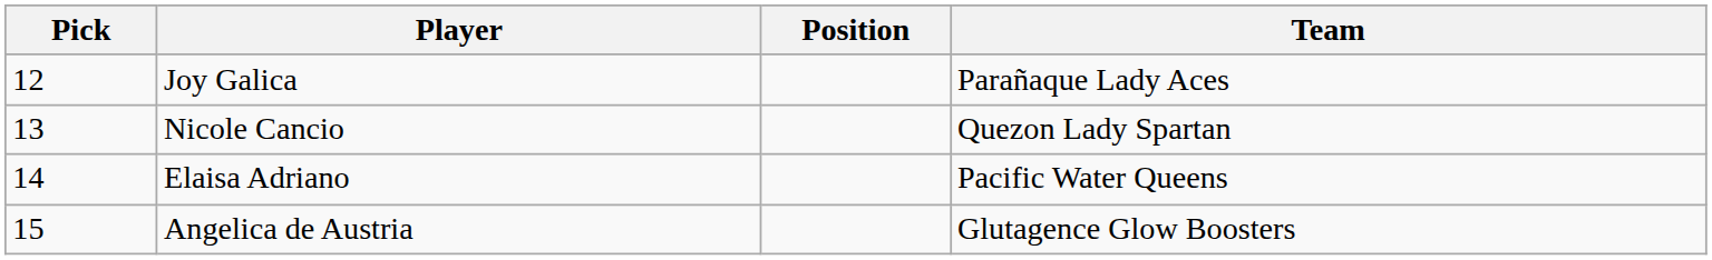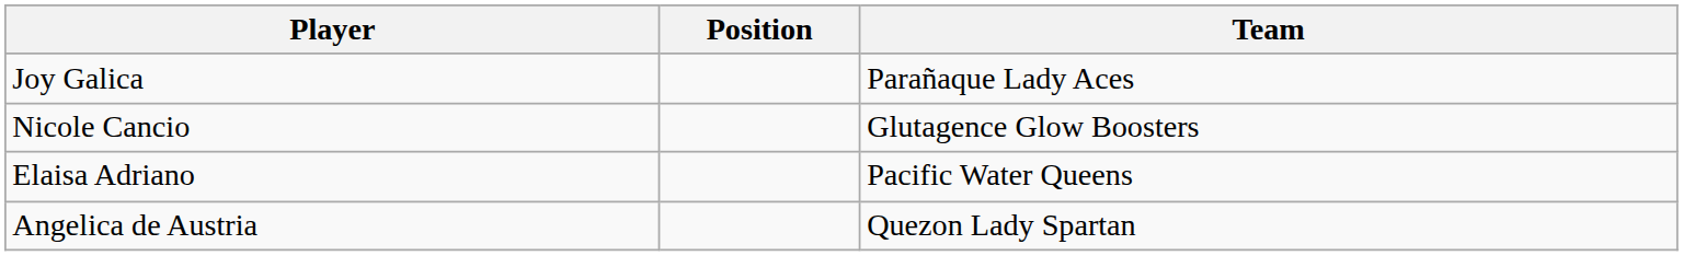- column: Pick | 12 | 13 | 14 | 15
Nicole Cancio | Team: Quezon Lady Spartan -> Glutagence Glow Boosters
Angelica de Austria | Team: Glutagence Glow Boosters -> Quezon Lady Spartan
